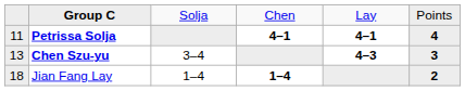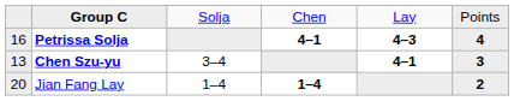Petrissa Solja | column 1: 11 -> 16
Petrissa Solja | column 5: 4–1 -> 4–3
Chen Szu-yu | column 5: 4–3 -> 4–1
Jian Fang Lay | column 1: 18 -> 20
